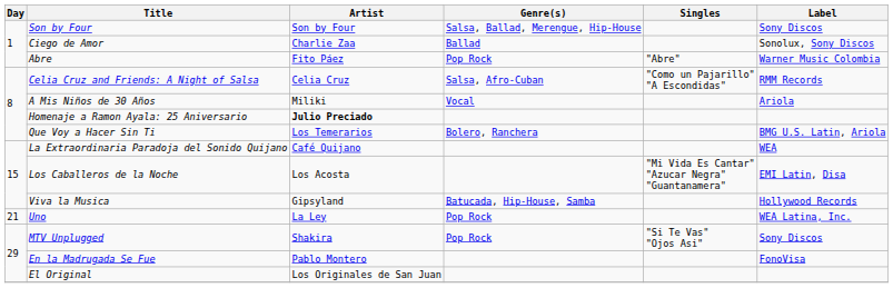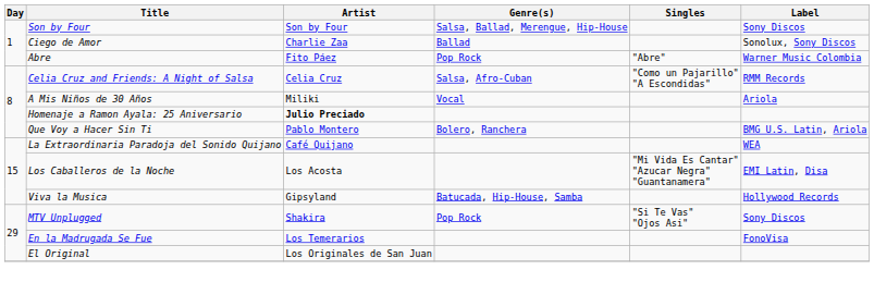Que Voy a Hacer Sin Ti | Artist: Los Temerarios -> Pablo Montero
- row: 21 | Uno | La Ley | Pop Rock | WEA Latina, Inc.
En la Madrugada Se Fue | Artist: Pablo Montero -> Los Temerarios
